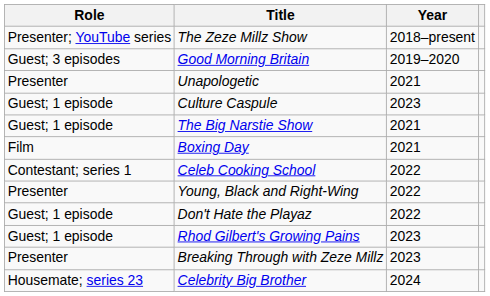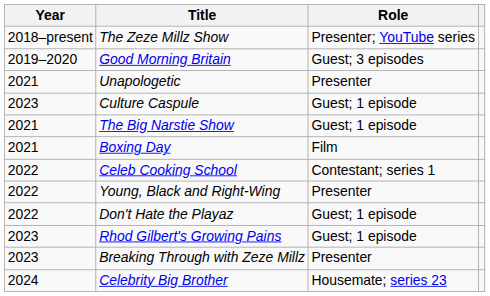columns swapped: Year <-> Role
